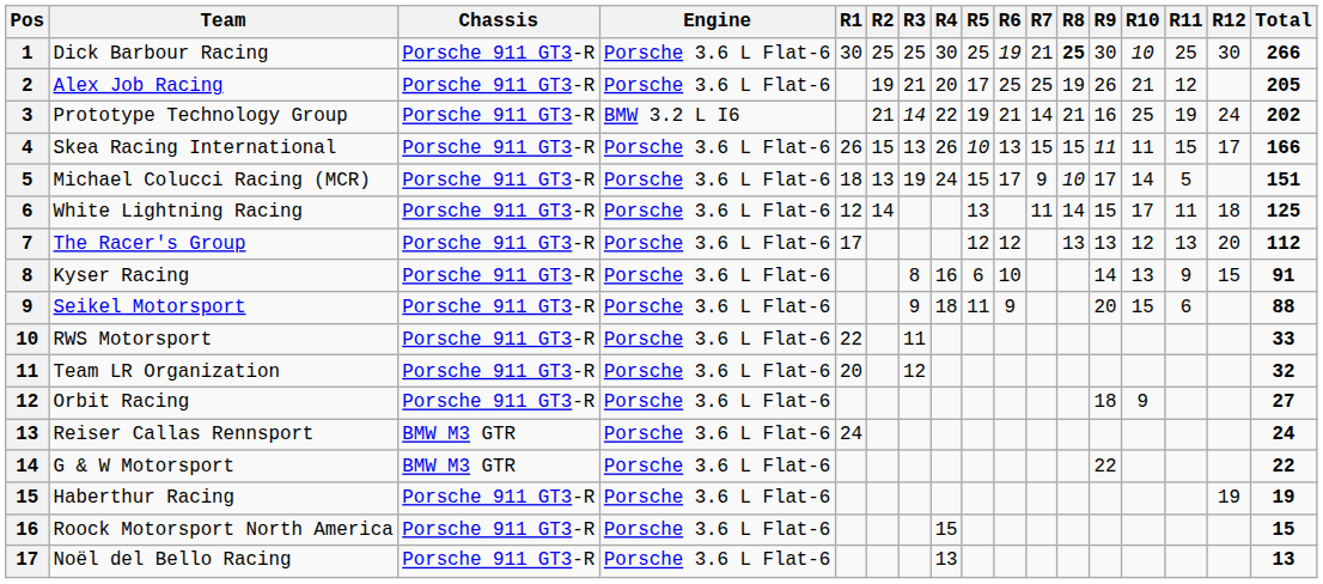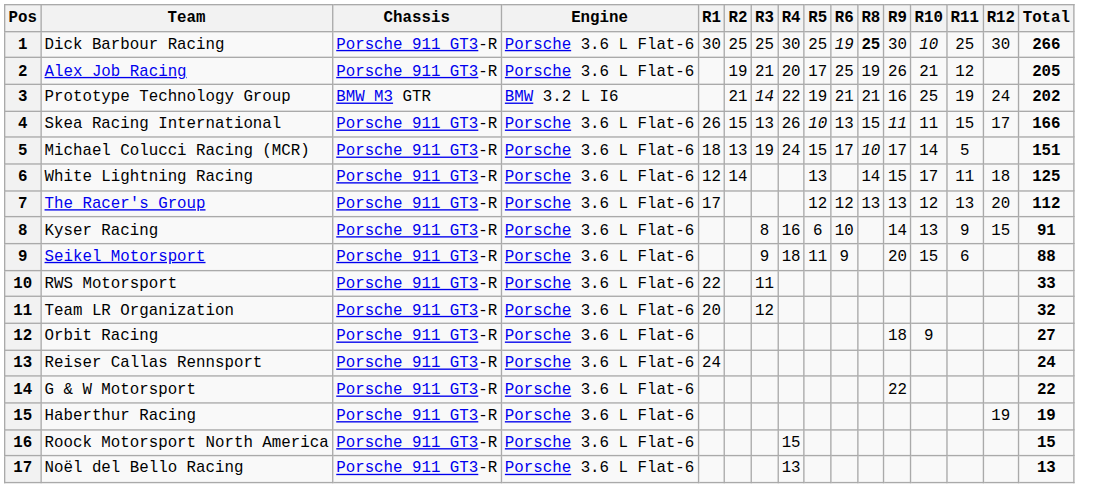- column: R7 | 21 | 25 | 14 | 15 | 9 | 11
Prototype Technology Group | Chassis: Porsche 911 GT3-R -> BMW M3 GTR
Reiser Callas Rennsport | Chassis: BMW M3 GTR -> Porsche 911 GT3-R
G & W Motorsport | Chassis: BMW M3 GTR -> Porsche 911 GT3-R
